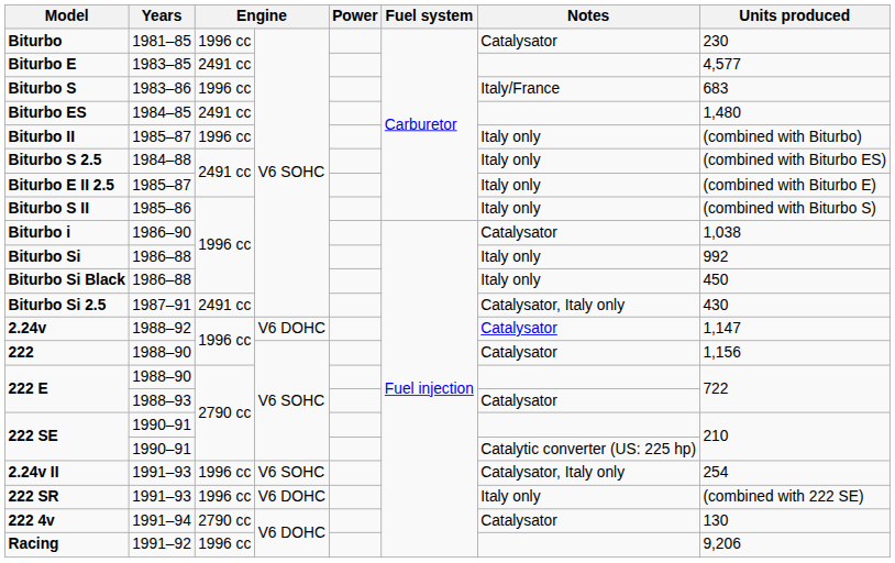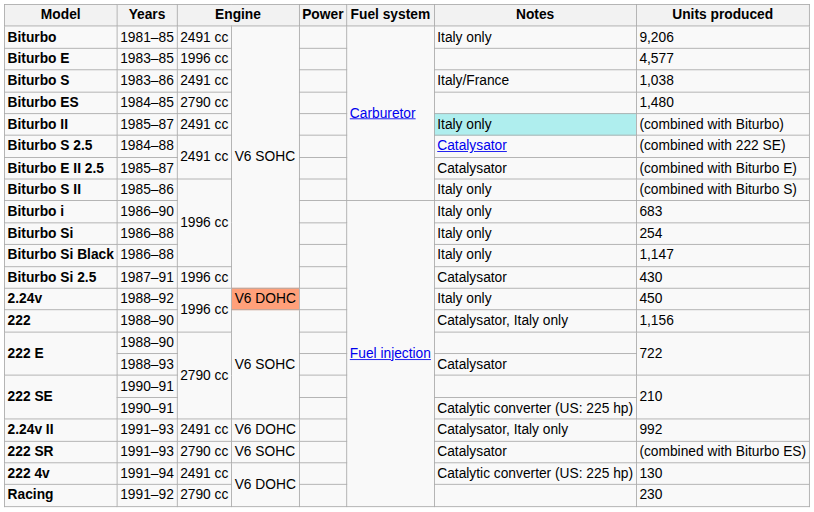Biturbo | column 3: 1996 cc -> 2491 cc
Biturbo | Notes: Catalysator -> Italy only
Biturbo | Units produced: 230 -> 9,206
Biturbo E | column 3: 2491 cc -> 1996 cc
Biturbo S | column 3: 1996 cc -> 2491 cc
Biturbo S | Units produced: 683 -> 1,038
Biturbo ES | column 3: 2491 cc -> 2790 cc
Biturbo II | column 3: 1996 cc -> 2491 cc
Biturbo II | Notes: no background -> paleturquoise background
Biturbo S 2.5 | Notes: Italy only -> Catalysator
Biturbo S 2.5 | Units produced: (combined with Biturbo ES) -> (combined with 222 SE)
Biturbo E II 2.5 | Notes: Italy only -> Catalysator
Biturbo i | Notes: Catalysator -> Italy only
Biturbo i | Units produced: 1,038 -> 683
Biturbo Si | Units produced: 992 -> 254
Biturbo Si Black | Units produced: 450 -> 1,147
Biturbo Si 2.5 | column 3: 2491 cc -> 1996 cc
Biturbo Si 2.5 | Notes: Catalysator, Italy only -> Catalysator
2.24v | column 4: no background -> lightsalmon background
2.24v | Notes: Catalysator -> Italy only
2.24v | Units produced: 1,147 -> 450
222 | Notes: Catalysator -> Catalysator, Italy only
2.24v II | column 3: 1996 cc -> 2491 cc
2.24v II | column 4: V6 SOHC -> V6 DOHC
2.24v II | Units produced: 254 -> 992
222 SR | column 3: 1996 cc -> 2790 cc
222 SR | column 4: V6 DOHC -> V6 SOHC
222 SR | Notes: Italy only -> Catalysator
222 SR | Units produced: (combined with 222 SE) -> (combined with Biturbo ES)
222 4v | column 3: 2790 cc -> 2491 cc
222 4v | Notes: Catalysator -> Catalytic converter (US: 225 hp)
Racing | column 3: 1996 cc -> 2790 cc
Racing | Units produced: 9,206 -> 230
